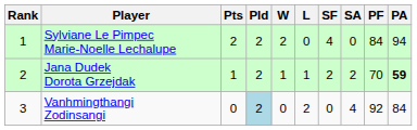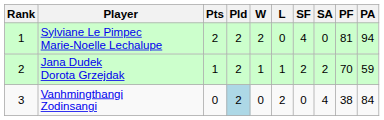Sylviane Le Pimpec Marie-Noelle Lechalupe | PF: 84 -> 81
Jana Dudek Dorota Grzejdak | PA: bold -> normal
Vanhmingthangi Zodinsangi | PF: 92 -> 38
